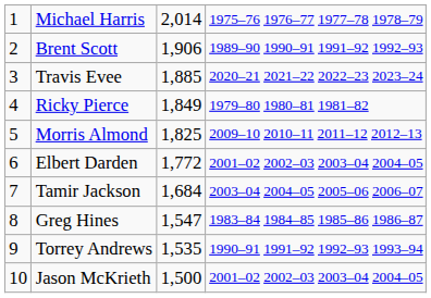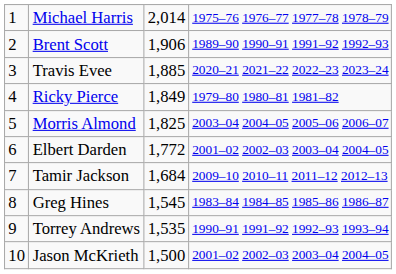Morris Almond | column 4: 2009–10 2010–11 2011–12 2012–13 -> 2003–04 2004–05 2005–06 2006–07
Tamir Jackson | column 4: 2003–04 2004–05 2005–06 2006–07 -> 2009–10 2010–11 2011–12 2012–13
Greg Hines | column 3: 1,547 -> 1,545
